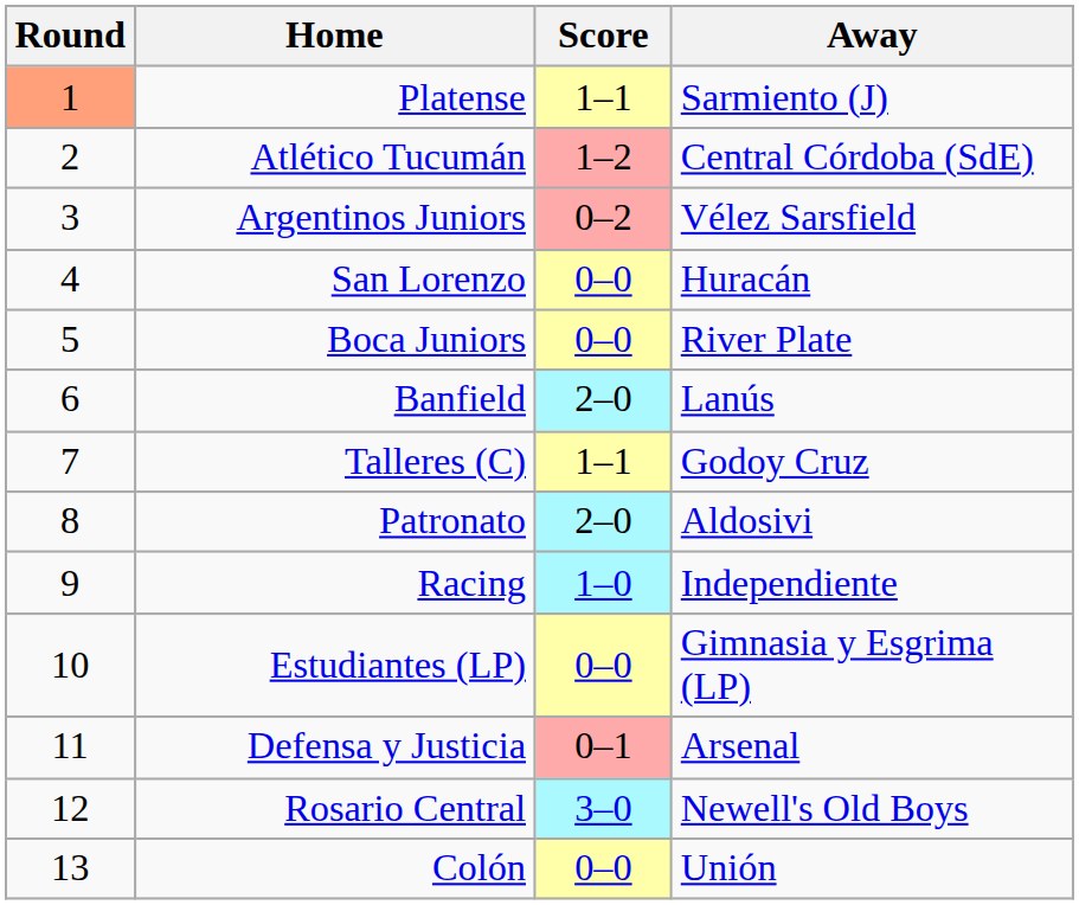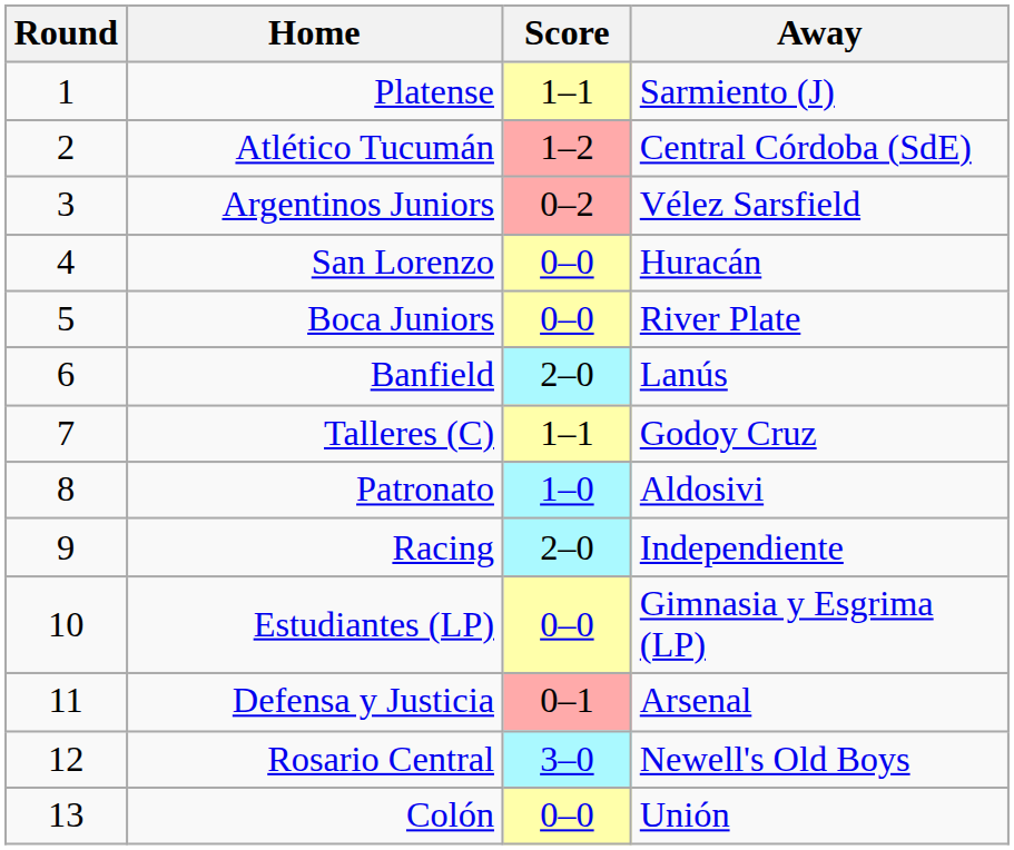Platense | Round: lightsalmon background -> no background
Patronato | Score: 2–0 -> 1–0
Racing | Score: 1–0 -> 2–0
